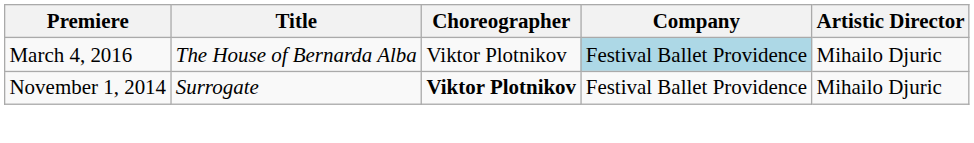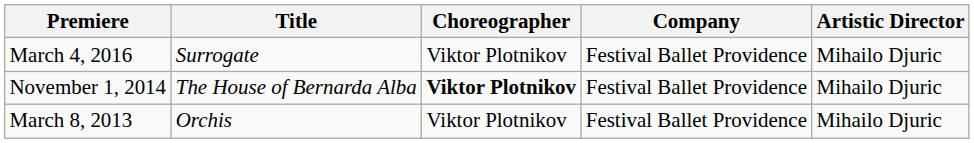March 4, 2016 | Title: The House of Bernarda Alba -> Surrogate
March 4, 2016 | Company: lightblue background -> no background
November 1, 2014 | Title: Surrogate -> The House of Bernarda Alba
+ row: March 8, 2013 | Orchis | Viktor Plotnikov | Festival Ballet Providence | Mihailo Djuric
